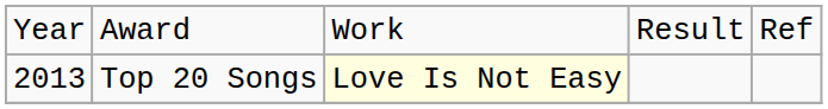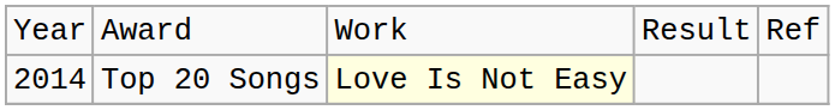Top 20 Songs | column 1: 2013 -> 2014
